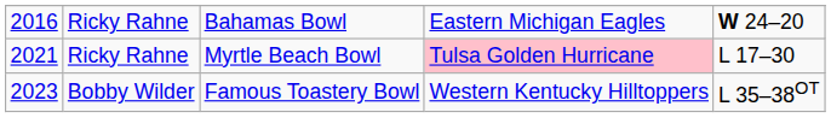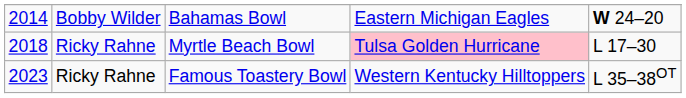Bahamas Bowl | column 1: 2016 -> 2014
Bahamas Bowl | column 2: Ricky Rahne -> Bobby Wilder
Myrtle Beach Bowl | column 1: 2021 -> 2018
Famous Toastery Bowl | column 2: Bobby Wilder -> Ricky Rahne
